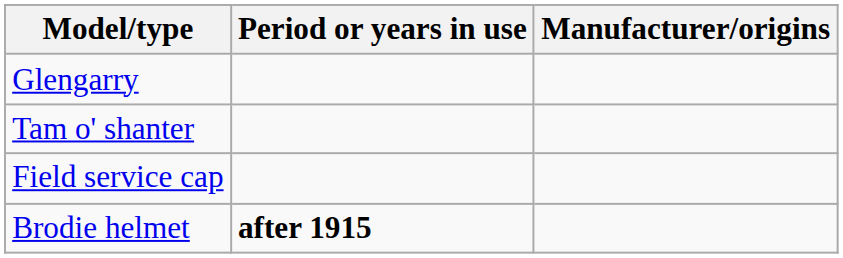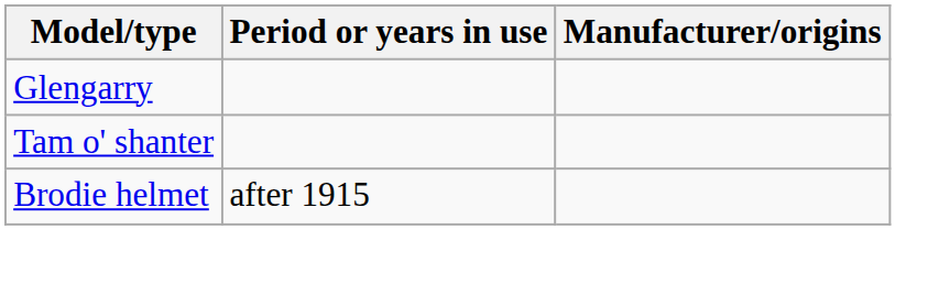- row: Field service cap
Brodie helmet | Period or years in use: bold -> normal
